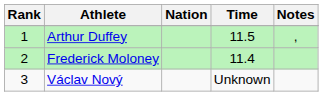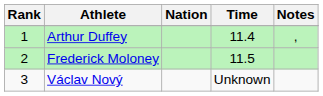Arthur Duffey | Time: 11.5 -> 11.4
Frederick Moloney | Time: 11.4 -> 11.5
